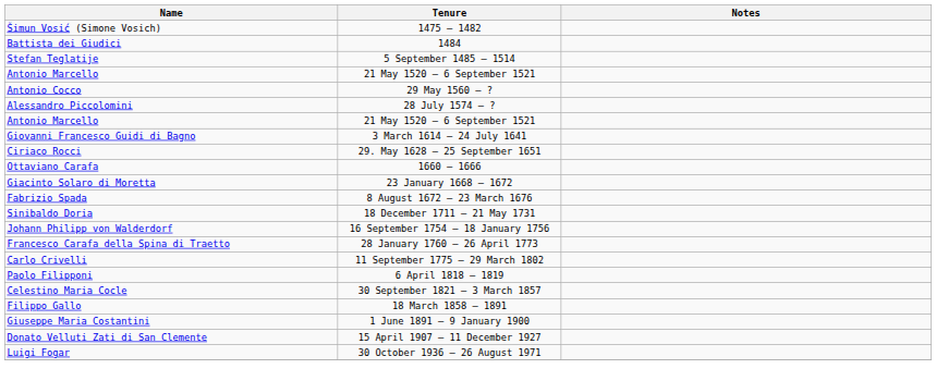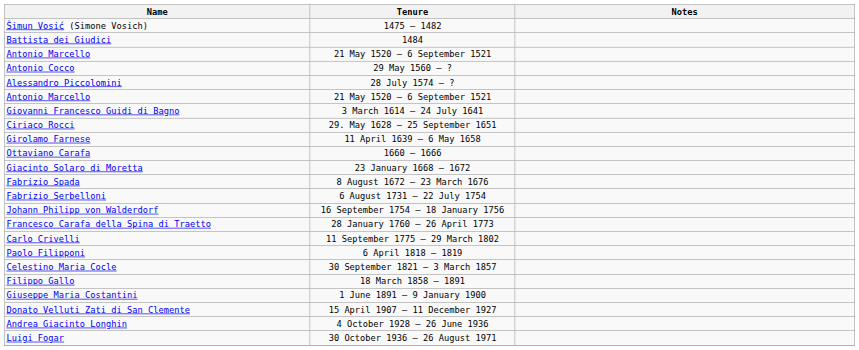- row: Stefan Teglatije | 5 September 1485 – 1514
+ row: Girolamo Farnese | 11 April 1639 – 6 May 1658
- row: Sinibaldo Doria | 18 December 1711 – 21 May 1731
+ row: Fabrizio Serbelloni | 6 August 1731 – 22 July 1754
+ row: Andrea Giacinto Longhin | 4 October 1928 – 26 June 1936
